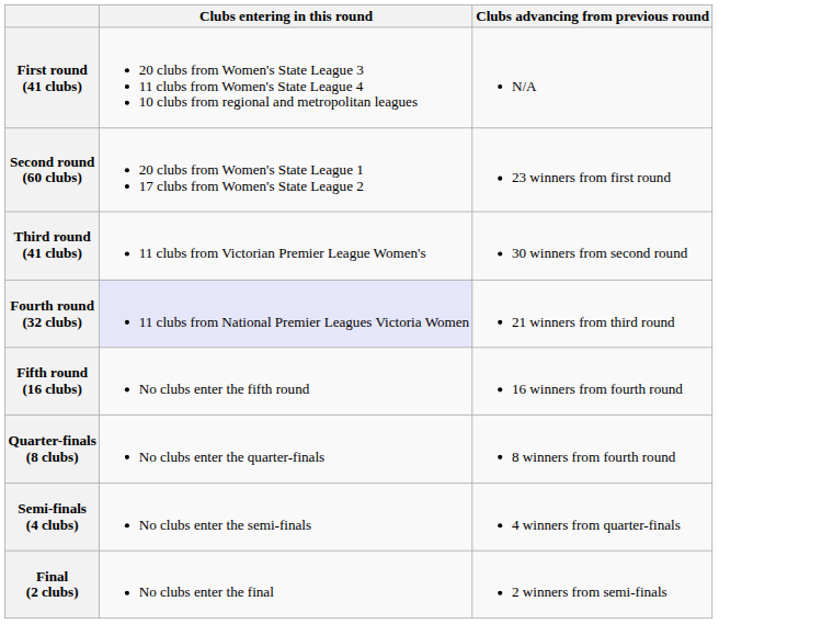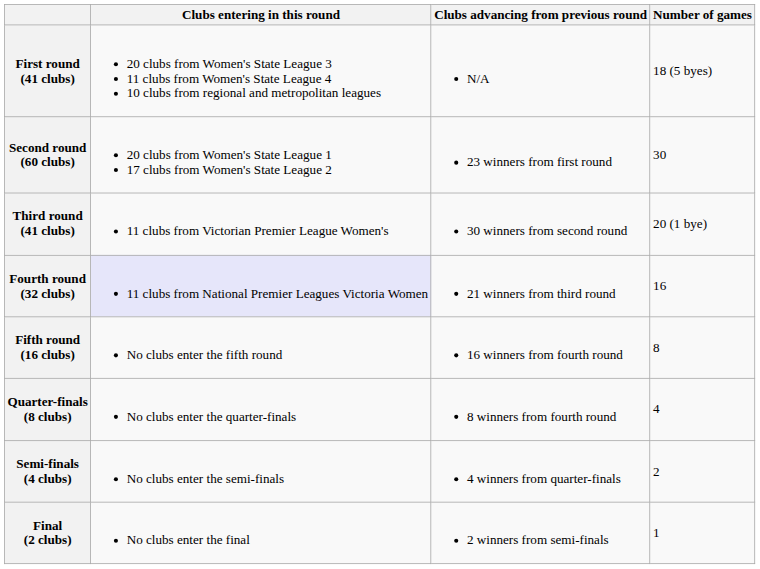+ column: Number of games | 18 (5 byes) | 30 | 20 (1 bye) | 16 | 8 | 4 | 2 | 1
